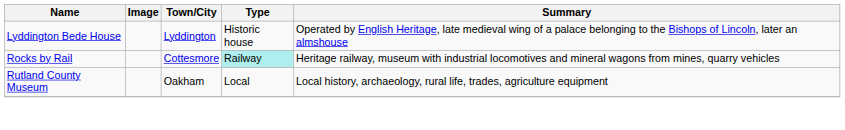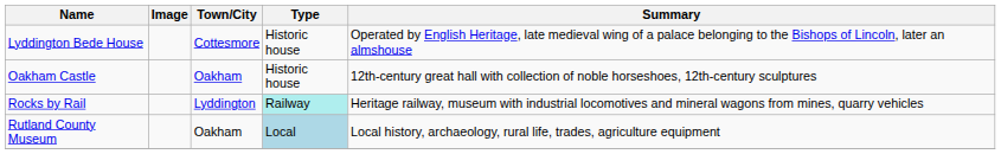Lyddington Bede House | Town/City: Lyddington -> Cottesmore
+ row: Oakham Castle | Oakham | Historic house | 12th-century great hall with collection of noble horseshoes, 12th-century sculptures
Rocks by Rail | Town/City: Cottesmore -> Lyddington
Rutland County Museum | Type: no background -> lightblue background
